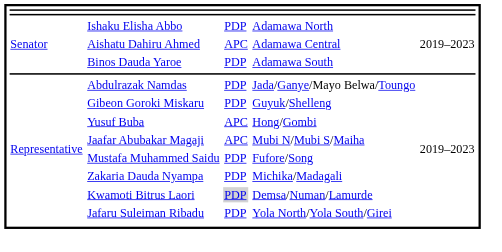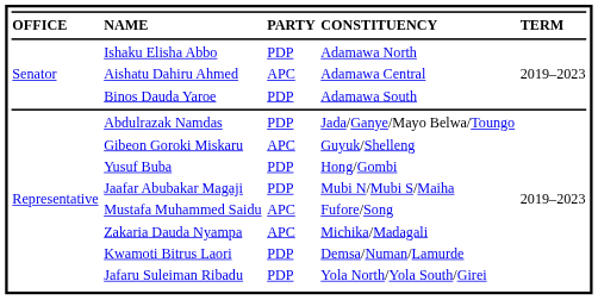+ row: OFFICE | NAME | PARTY | CONSTITUENCY | TERM
Gibeon Goroki Miskaru | column 3: PDP -> APC
Yusuf Buba | column 3: APC -> PDP
Jaafar Abubakar Magaji | column 3: APC -> PDP
Mustafa Muhammed Saidu | column 3: PDP -> APC
Zakaria Dauda Nyampa | column 3: PDP -> APC
Kwamoti Bitrus Laori | column 3: lightgrey background -> no background
